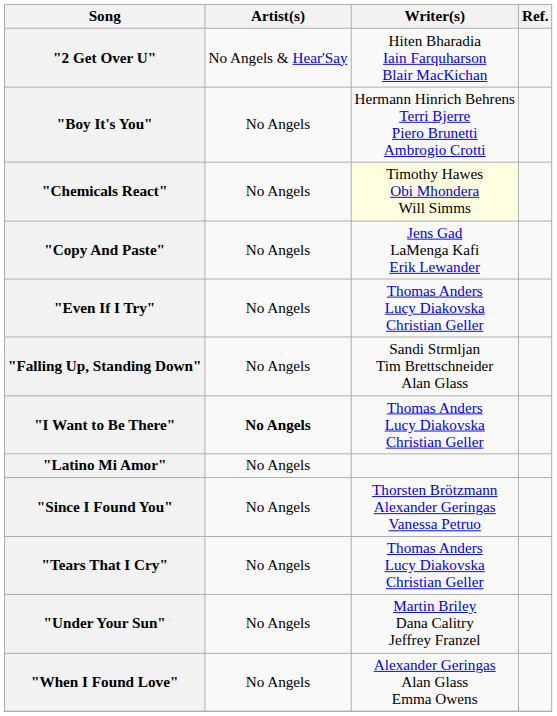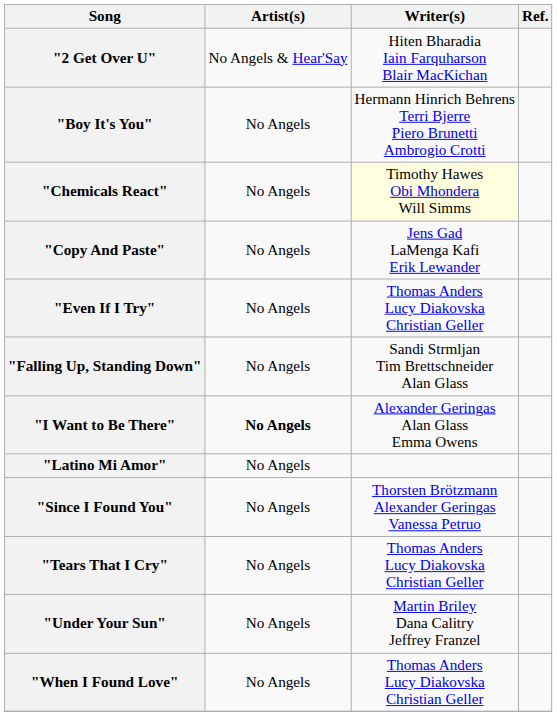"I Want to Be There" | Writer(s): Thomas Anders Lucy Diakovska Christian Geller -> Alexander Geringas Alan Glass Emma Owens
"When I Found Love" | Writer(s): Alexander Geringas Alan Glass Emma Owens -> Thomas Anders Lucy Diakovska Christian Geller
